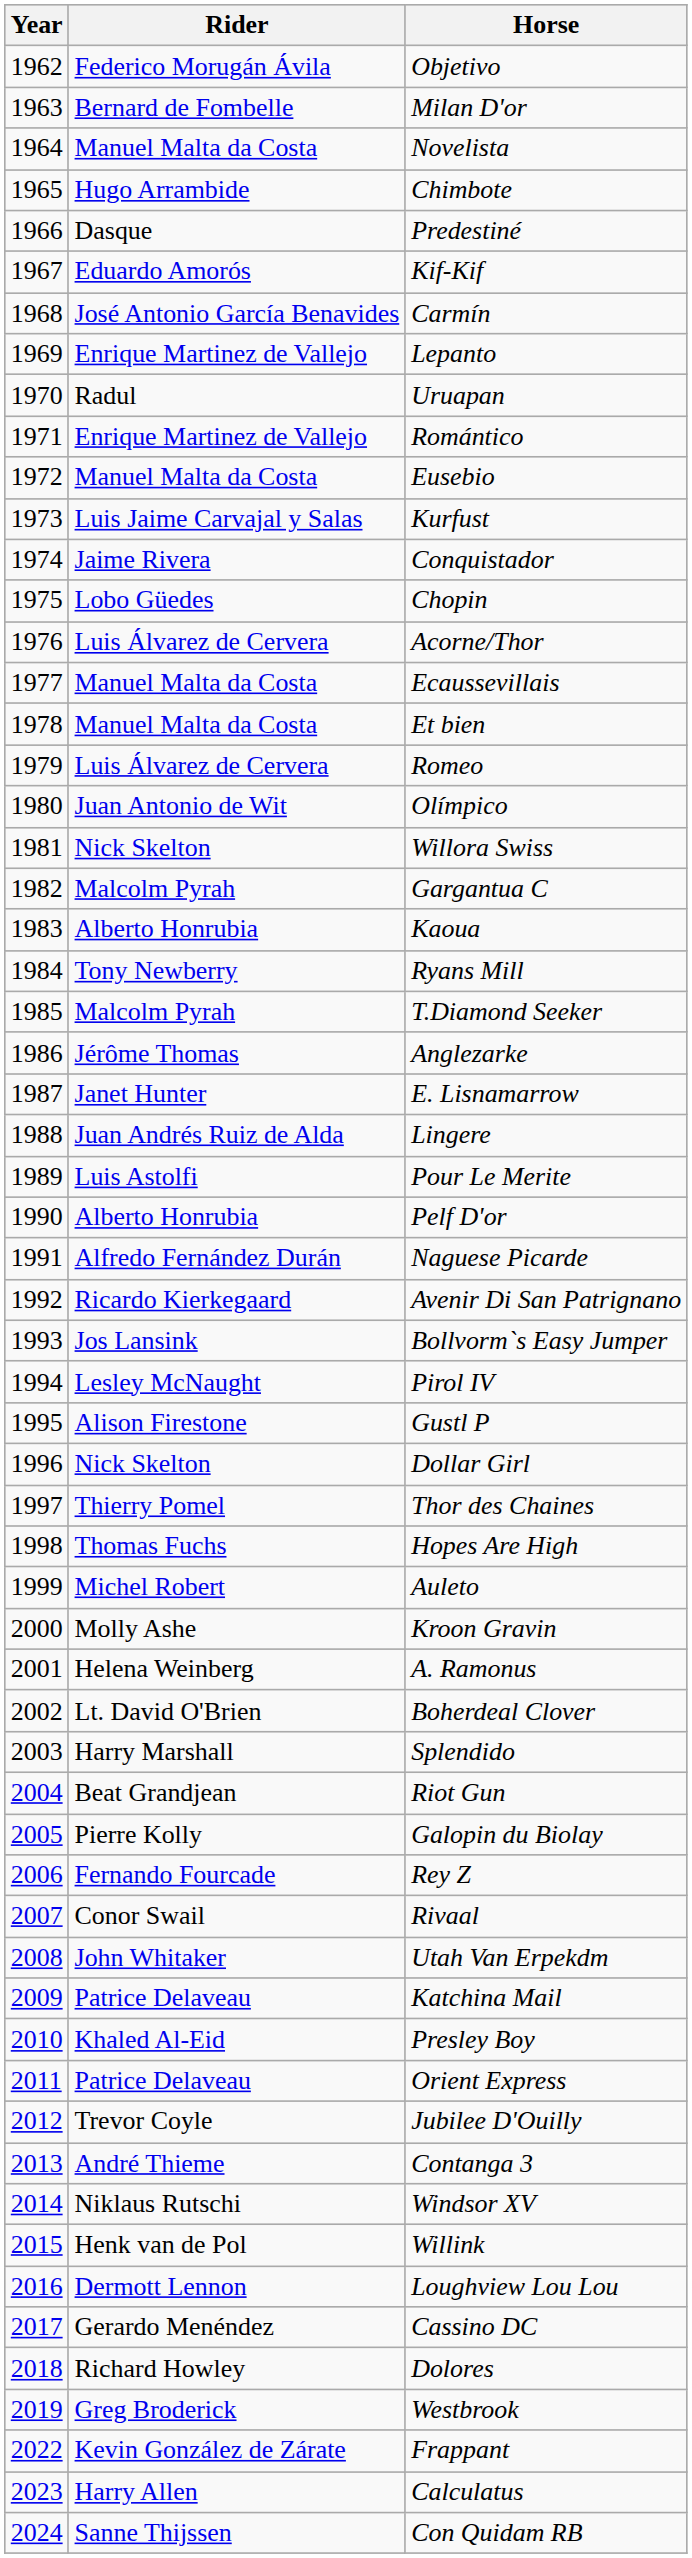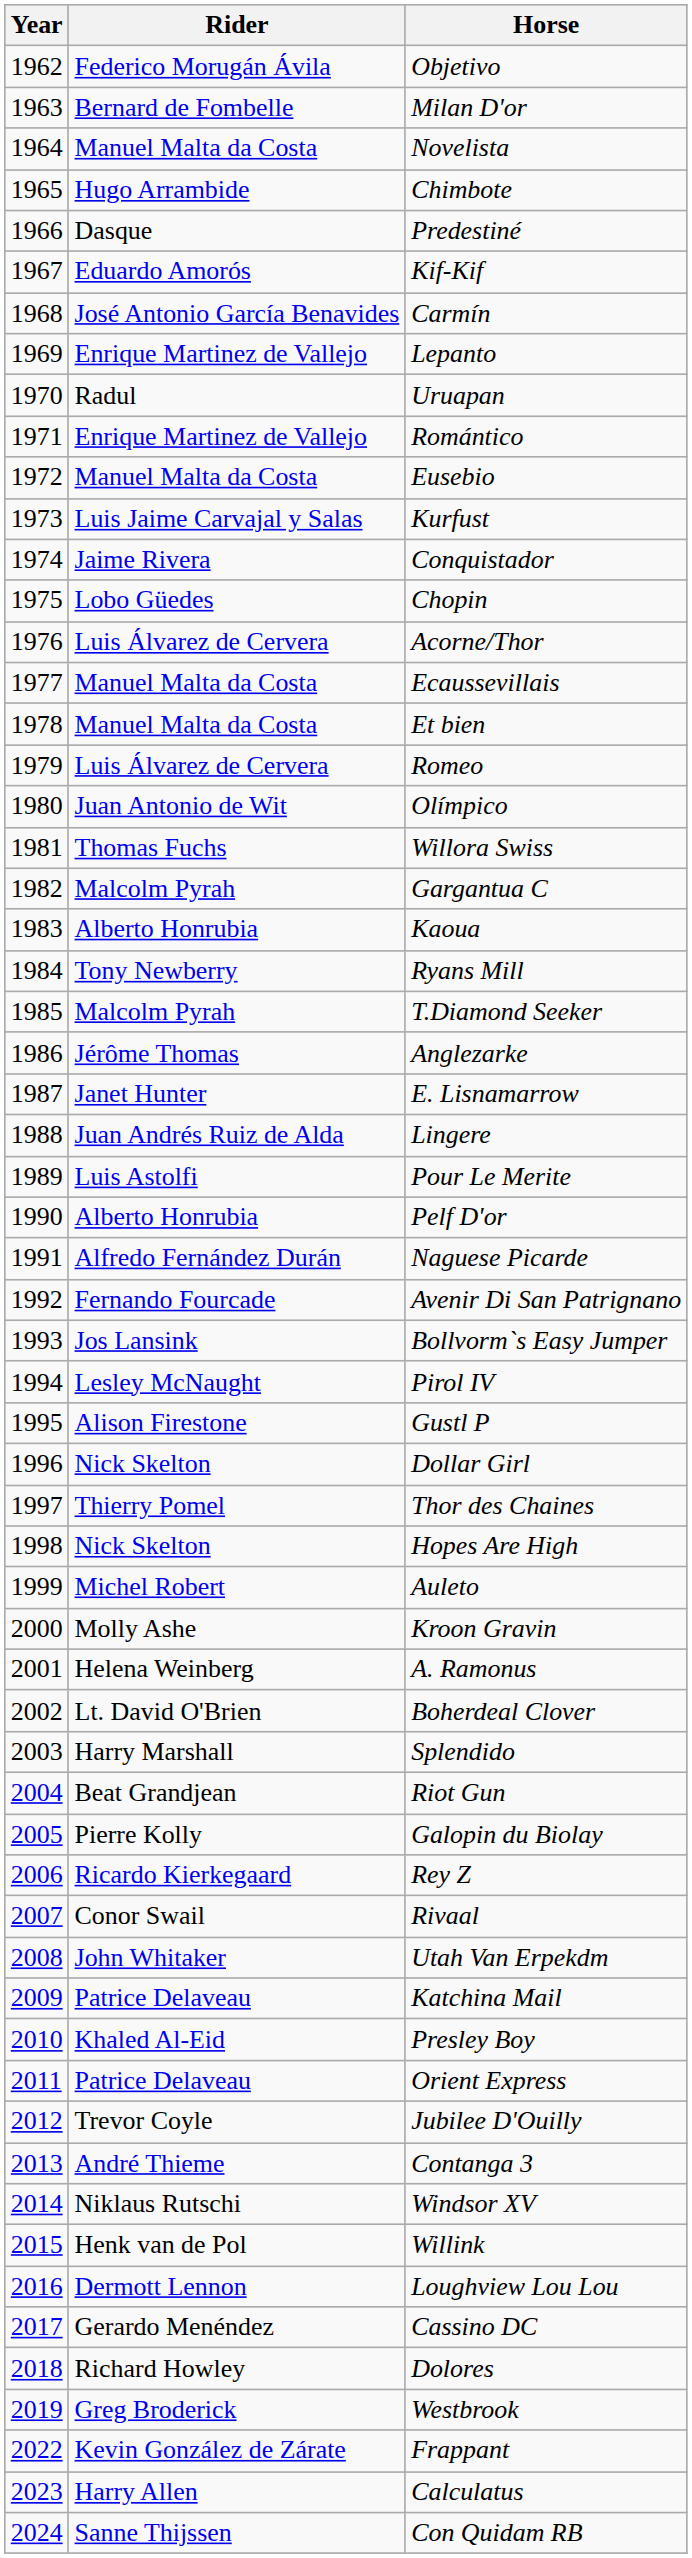Willora Swiss | Rider: Nick Skelton -> Thomas Fuchs
Avenir Di San Patrignano | Rider: Ricardo Kierkegaard -> Fernando Fourcade
Hopes Are High | Rider: Thomas Fuchs -> Nick Skelton
Rey Z | Rider: Fernando Fourcade -> Ricardo Kierkegaard
